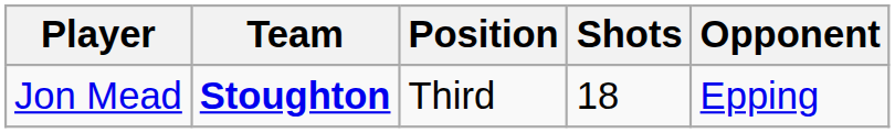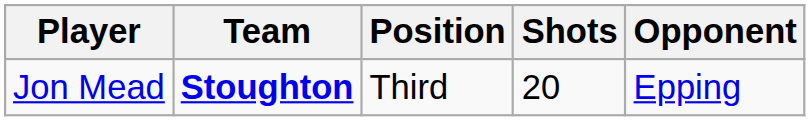Jon Mead | Shots: 18 -> 20
